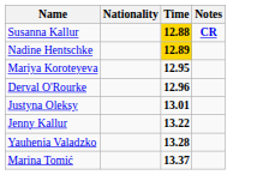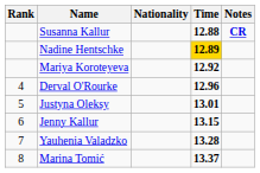+ column: Rank | 4 | 5 | 6 | 7 | 8
Susanna Kallur | Time: gold background -> no background
Mariya Koroteyeva | Time: 12.95 -> 12.92
Jenny Kallur | Time: 13.22 -> 13.15
